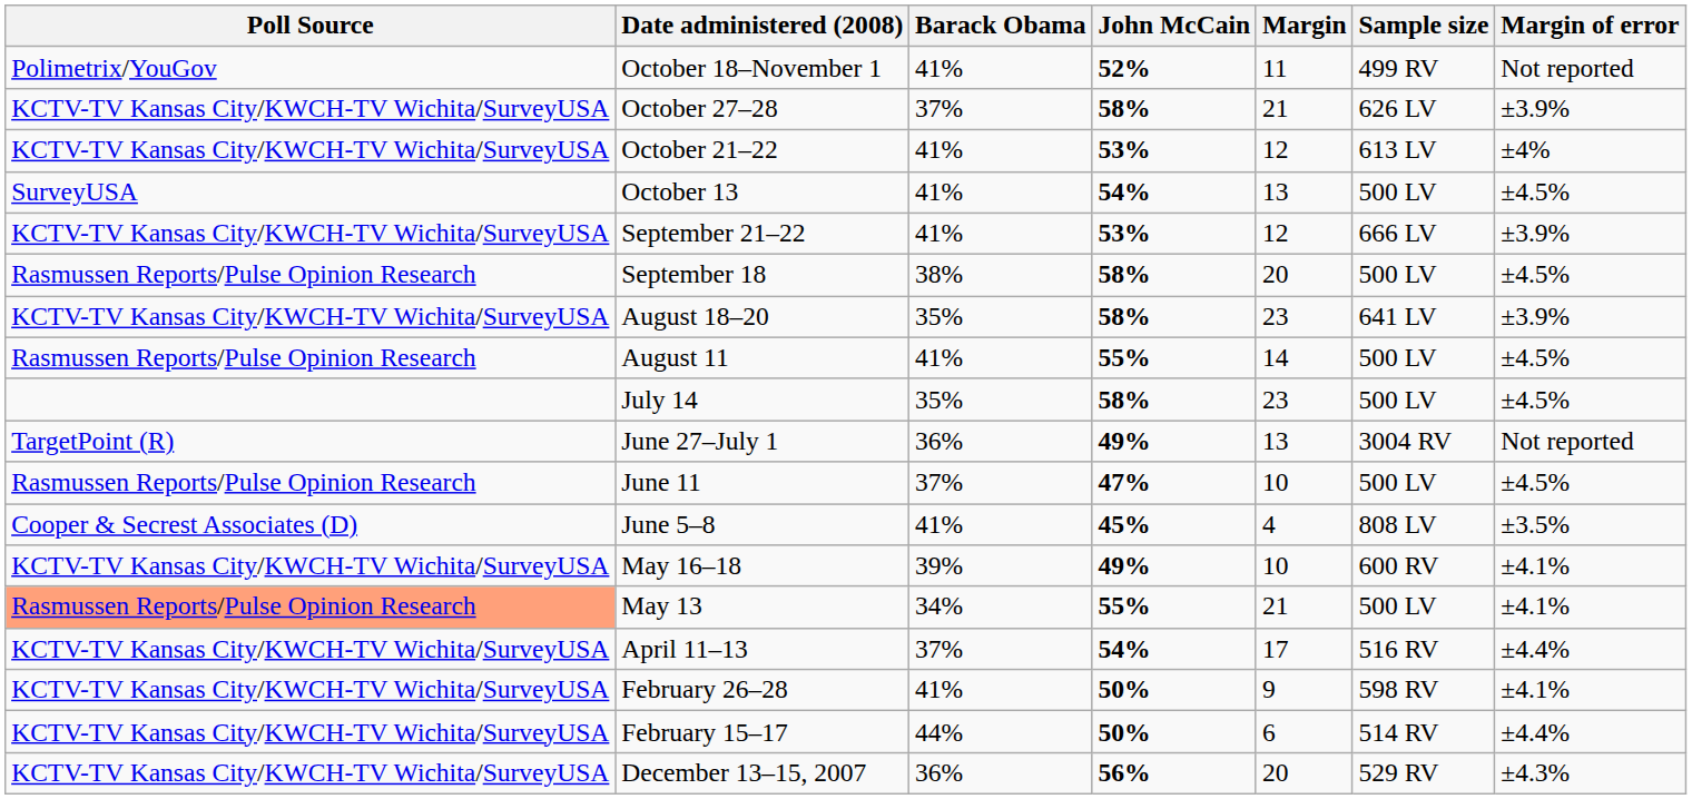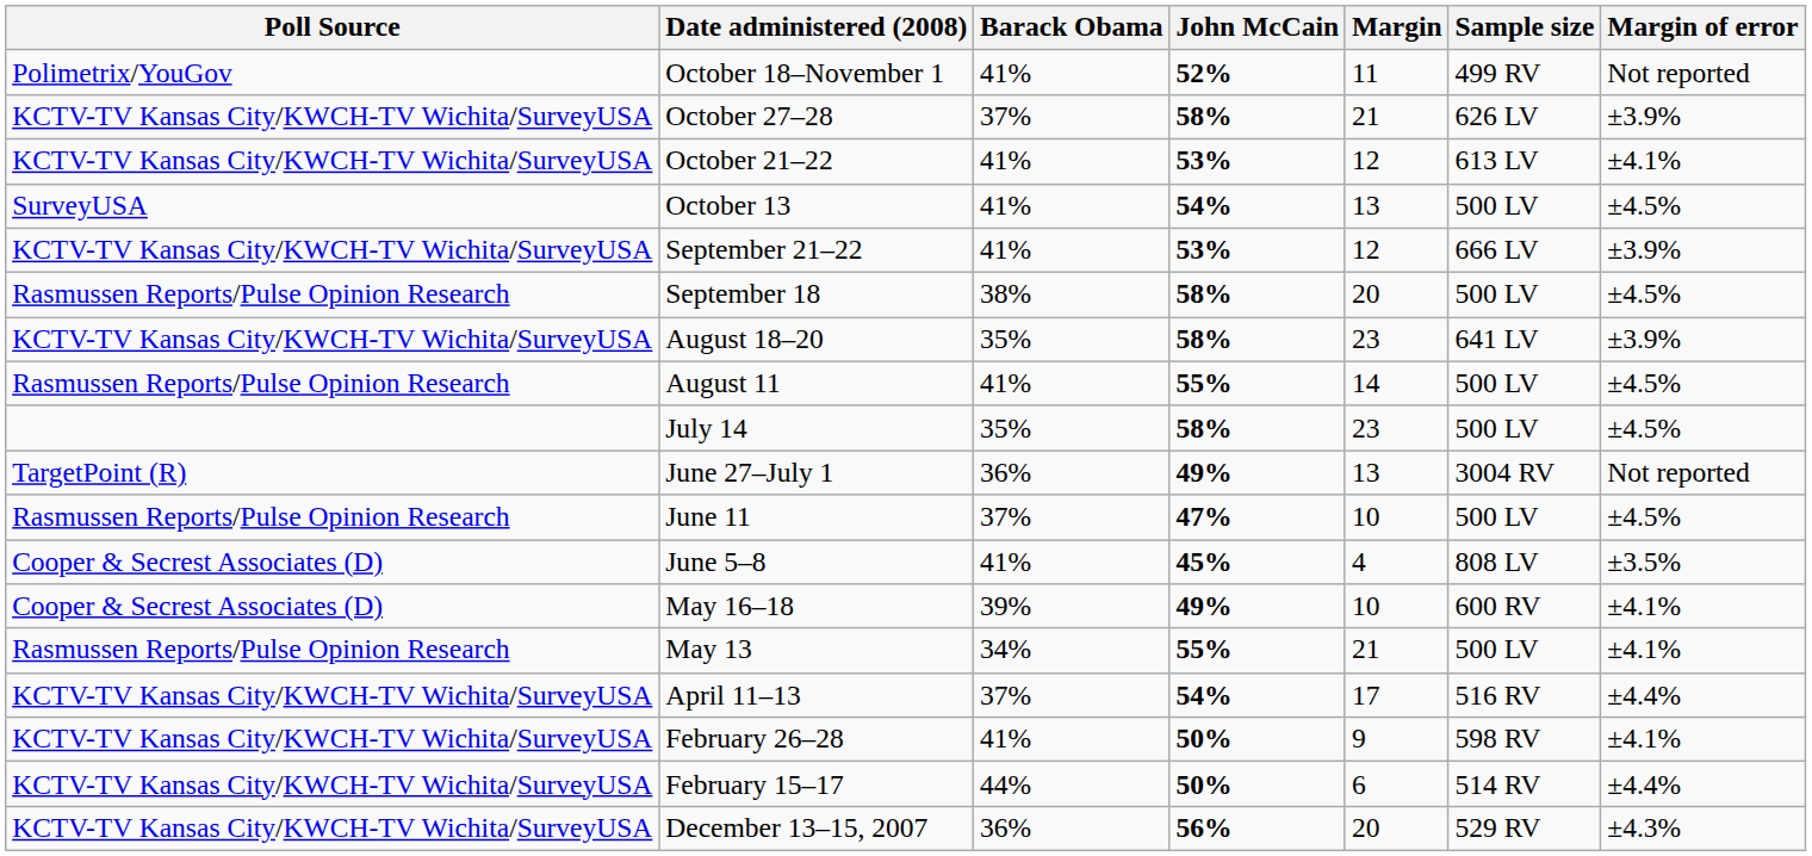October 21–22 | Margin of error: ±4% -> ±4.1%
May 16–18 | Poll Source: KCTV-TV Kansas City/KWCH-TV Wichita/SurveyUSA -> Cooper & Secrest Associates (D)
May 13 | Poll Source: lightsalmon background -> no background
